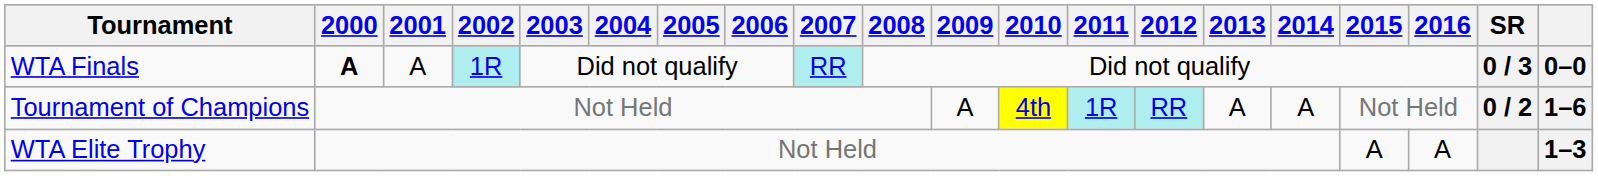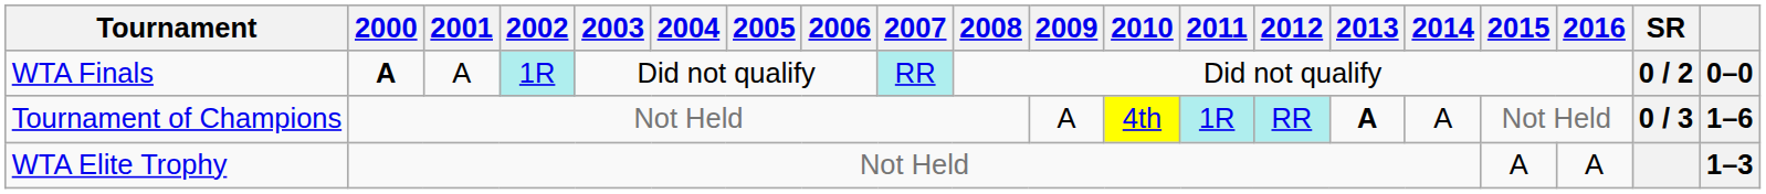WTA Finals | SR: 0 / 3 -> 0 / 2
Tournament of Champions | 2013: normal -> bold
Tournament of Champions | SR: 0 / 2 -> 0 / 3
